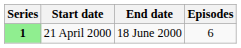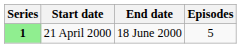21 April 2000 | Episodes: 6 -> 5
